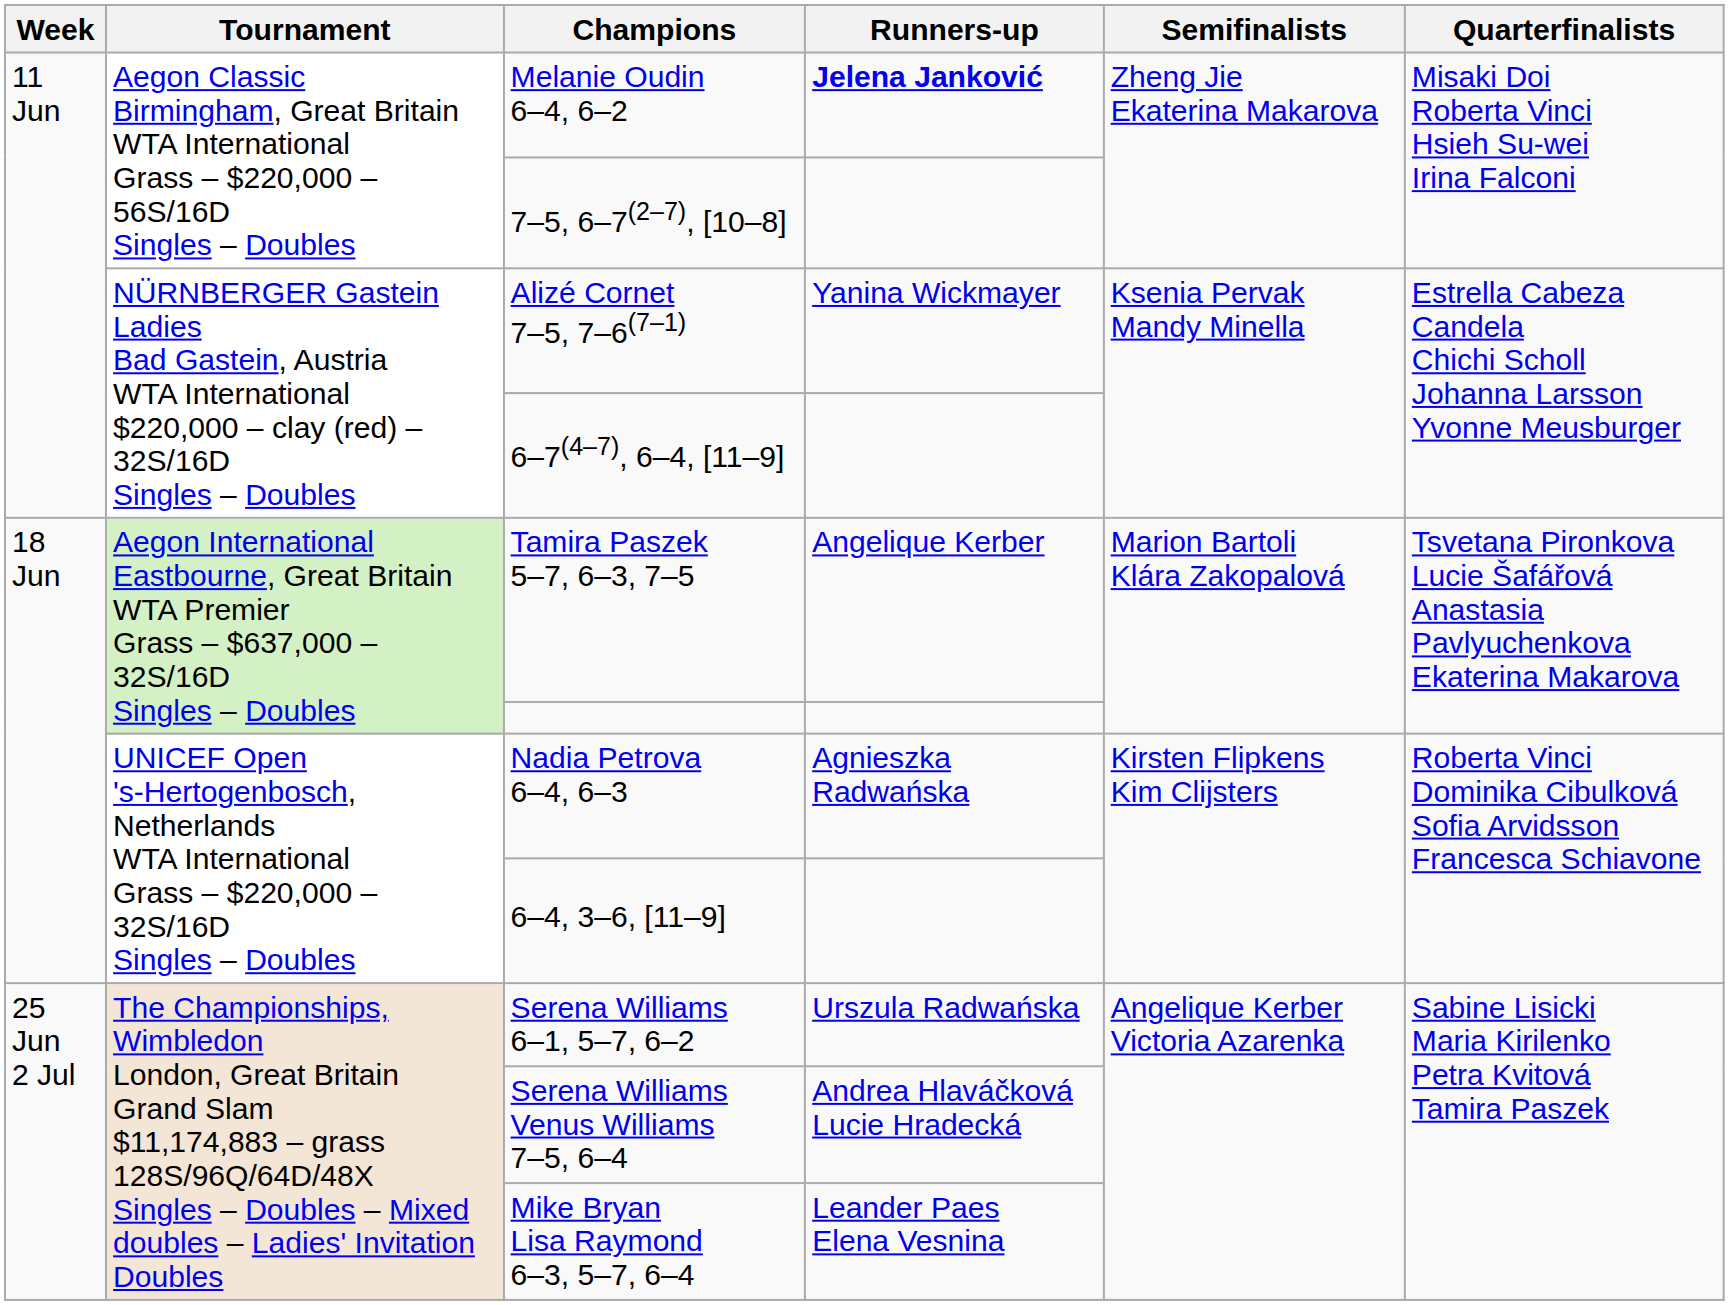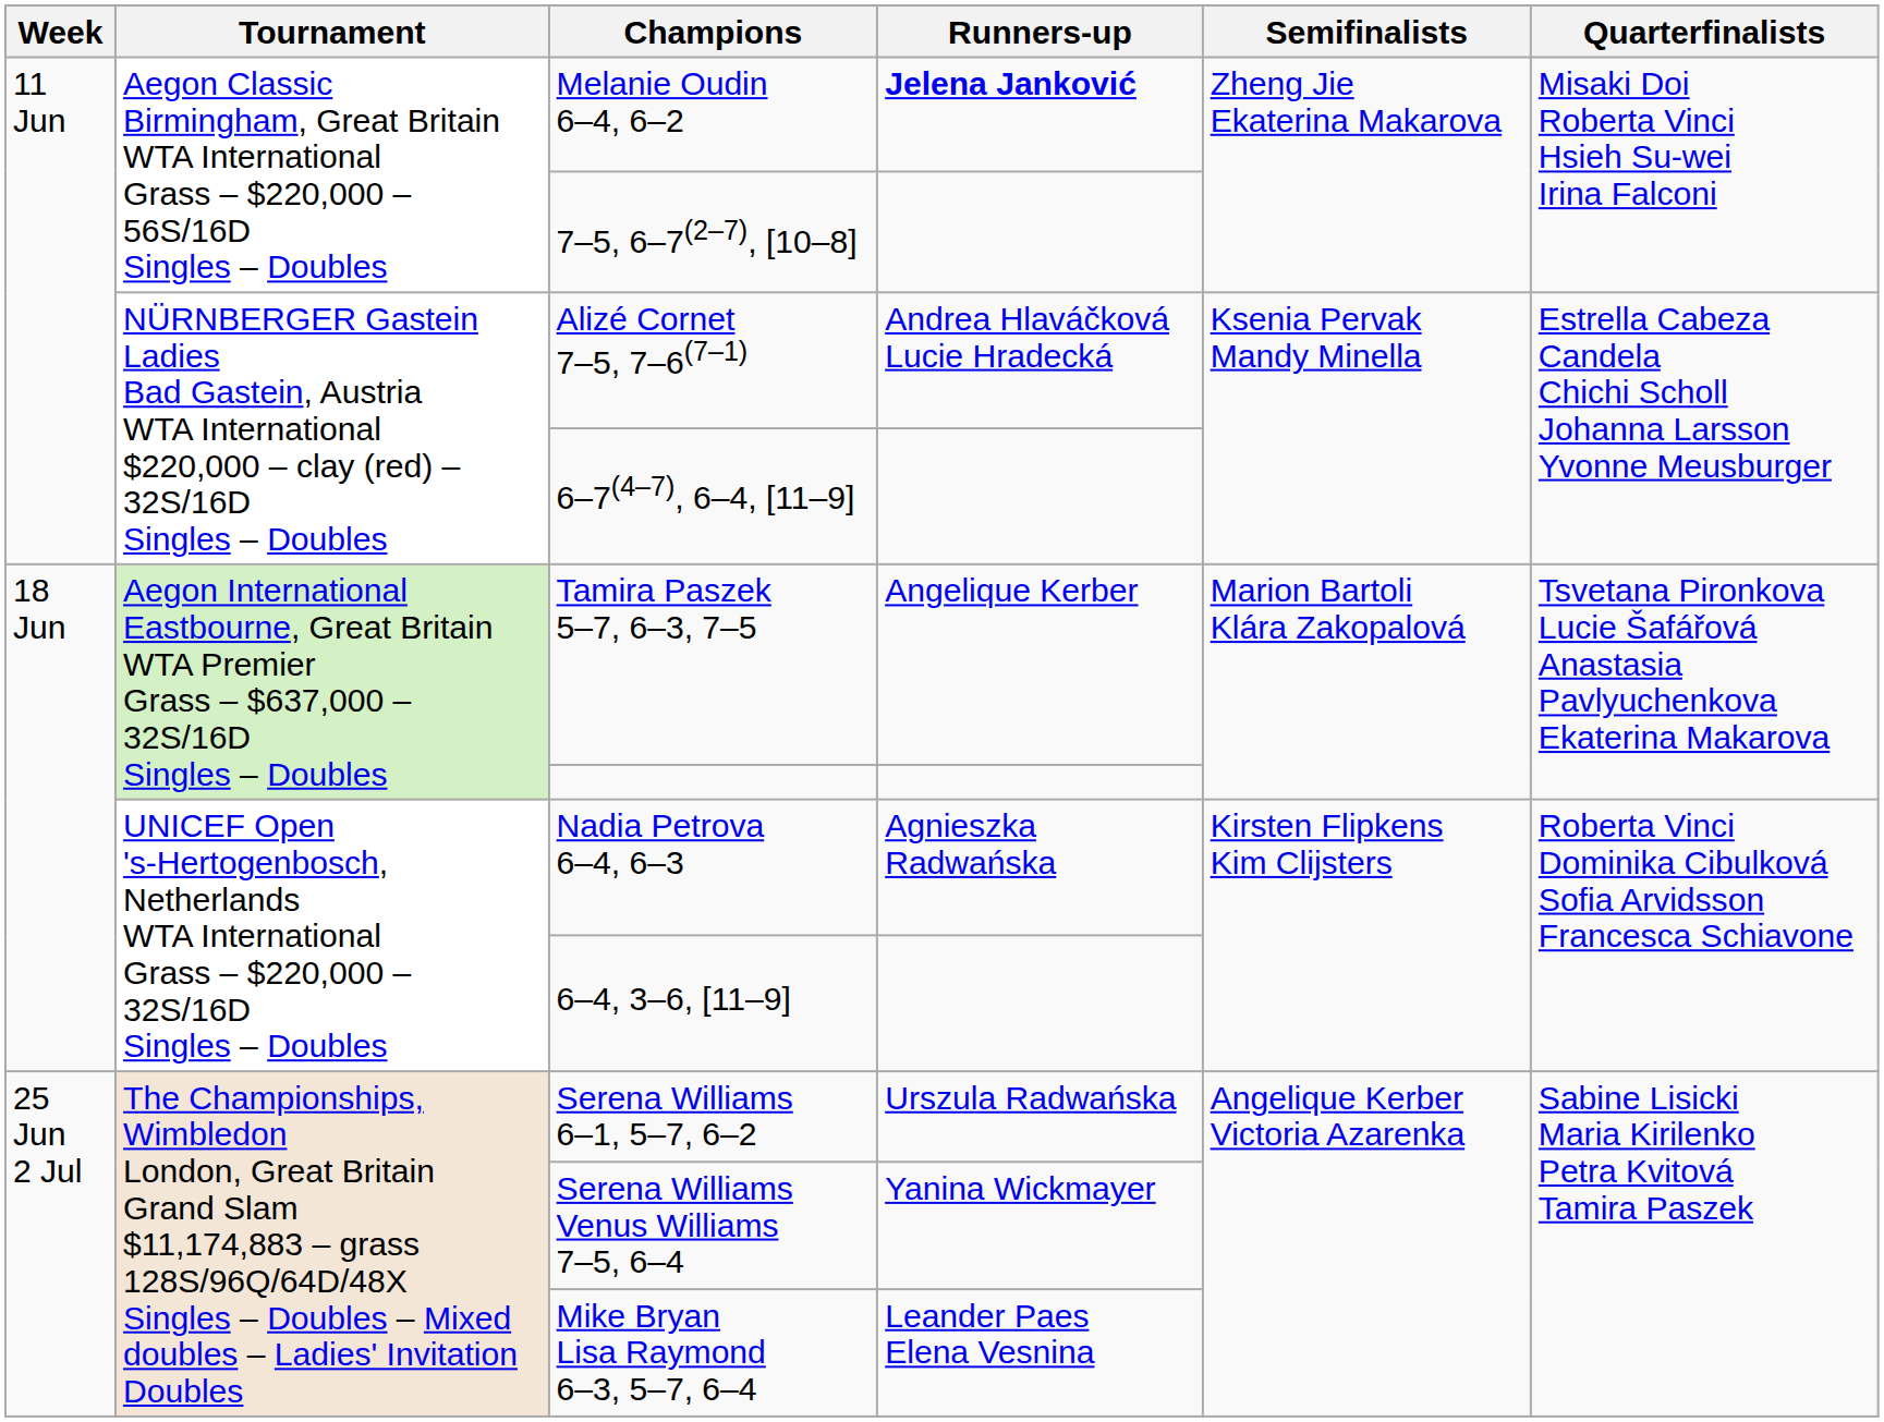Alizé Cornet 7–5, 7–6(7–1) | Runners-up: Yanina Wickmayer -> Andrea Hlaváčková Lucie Hradecká
Serena Williams Venus Williams 7–5, 6–4 | Runners-up: Andrea Hlaváčková Lucie Hradecká -> Yanina Wickmayer
